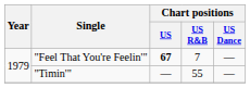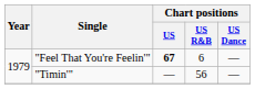"Feel That You're Feelin'" | Chart positions / US R&B: 7 -> 6
"Timin'" | Chart positions / US R&B: 55 -> 56
